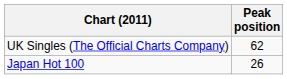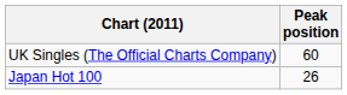UK Singles (The Official Charts Company) | Peak position: 62 -> 60
